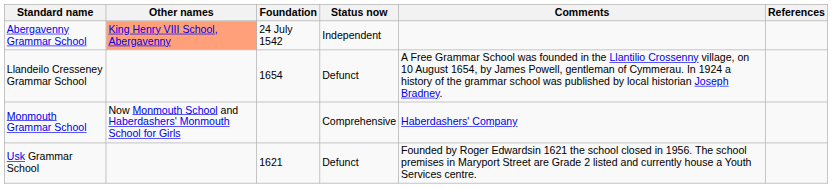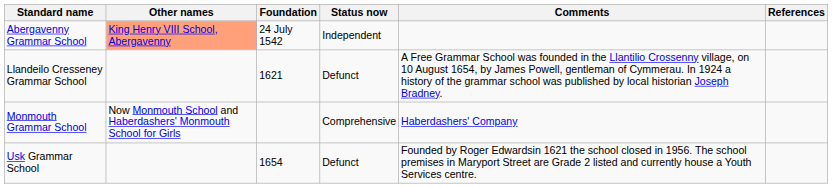Llandeilo Cresseney Grammar School | Foundation: 1654 -> 1621
Usk Grammar School | Foundation: 1621 -> 1654
